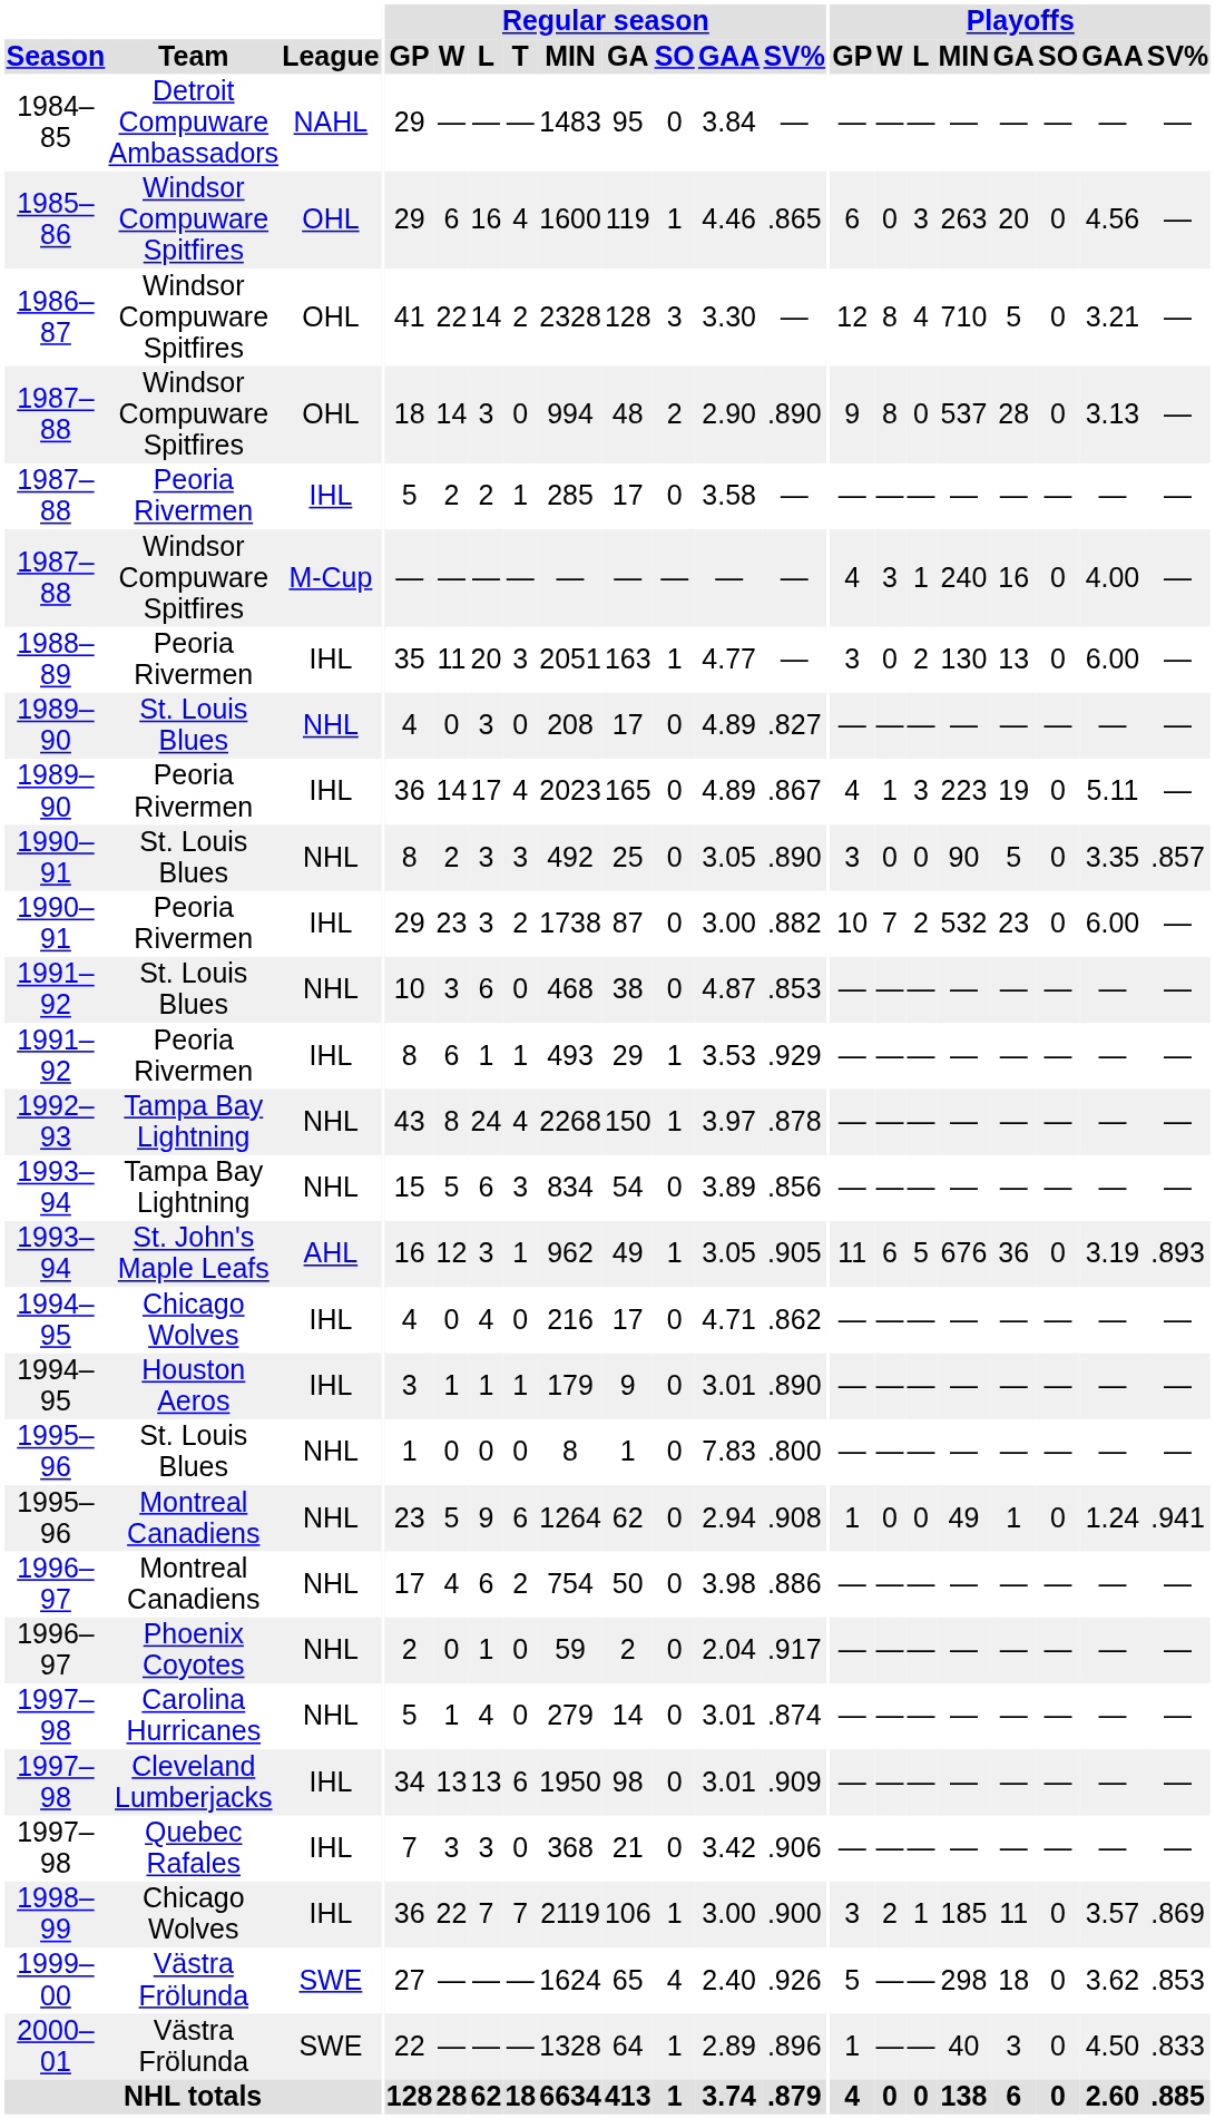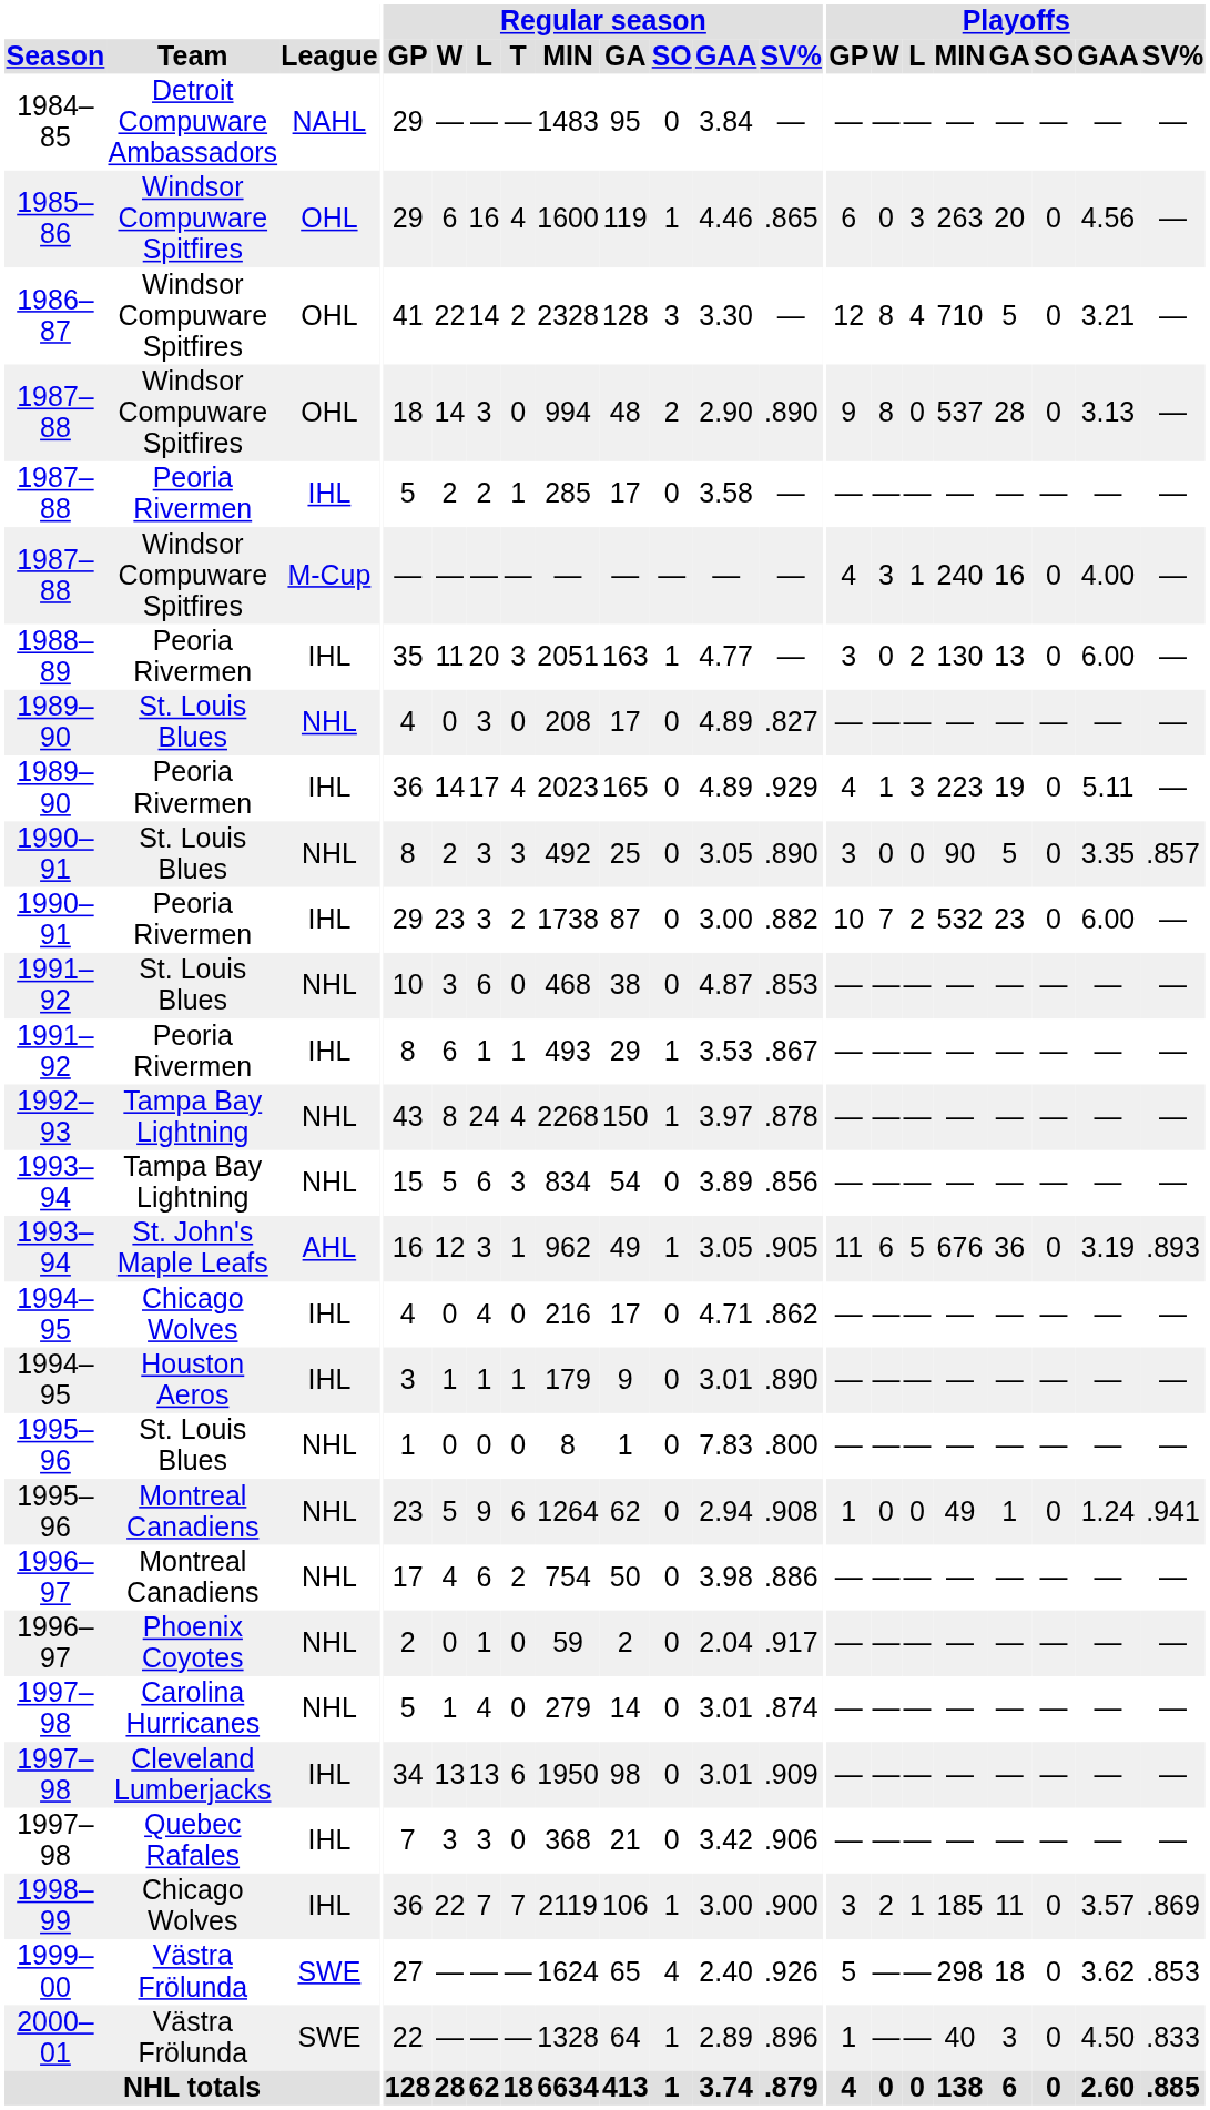1989–90 / Peoria Rivermen | Regular season / SV%: .867 -> .929
1991–92 / Peoria Rivermen | Regular season / SV%: .929 -> .867
